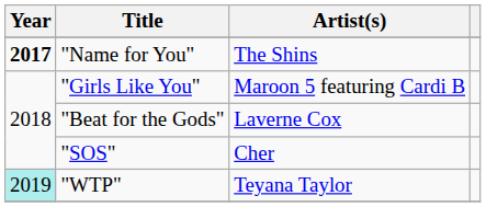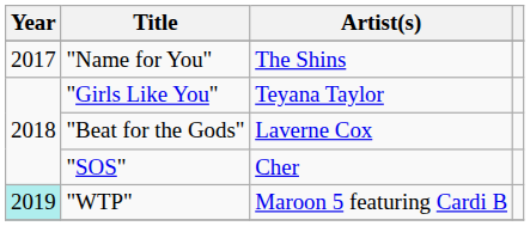"Name for You" | Year: bold -> normal
"Girls Like You" | Artist(s): Maroon 5 featuring Cardi B -> Teyana Taylor
"WTP" | Artist(s): Teyana Taylor -> Maroon 5 featuring Cardi B
